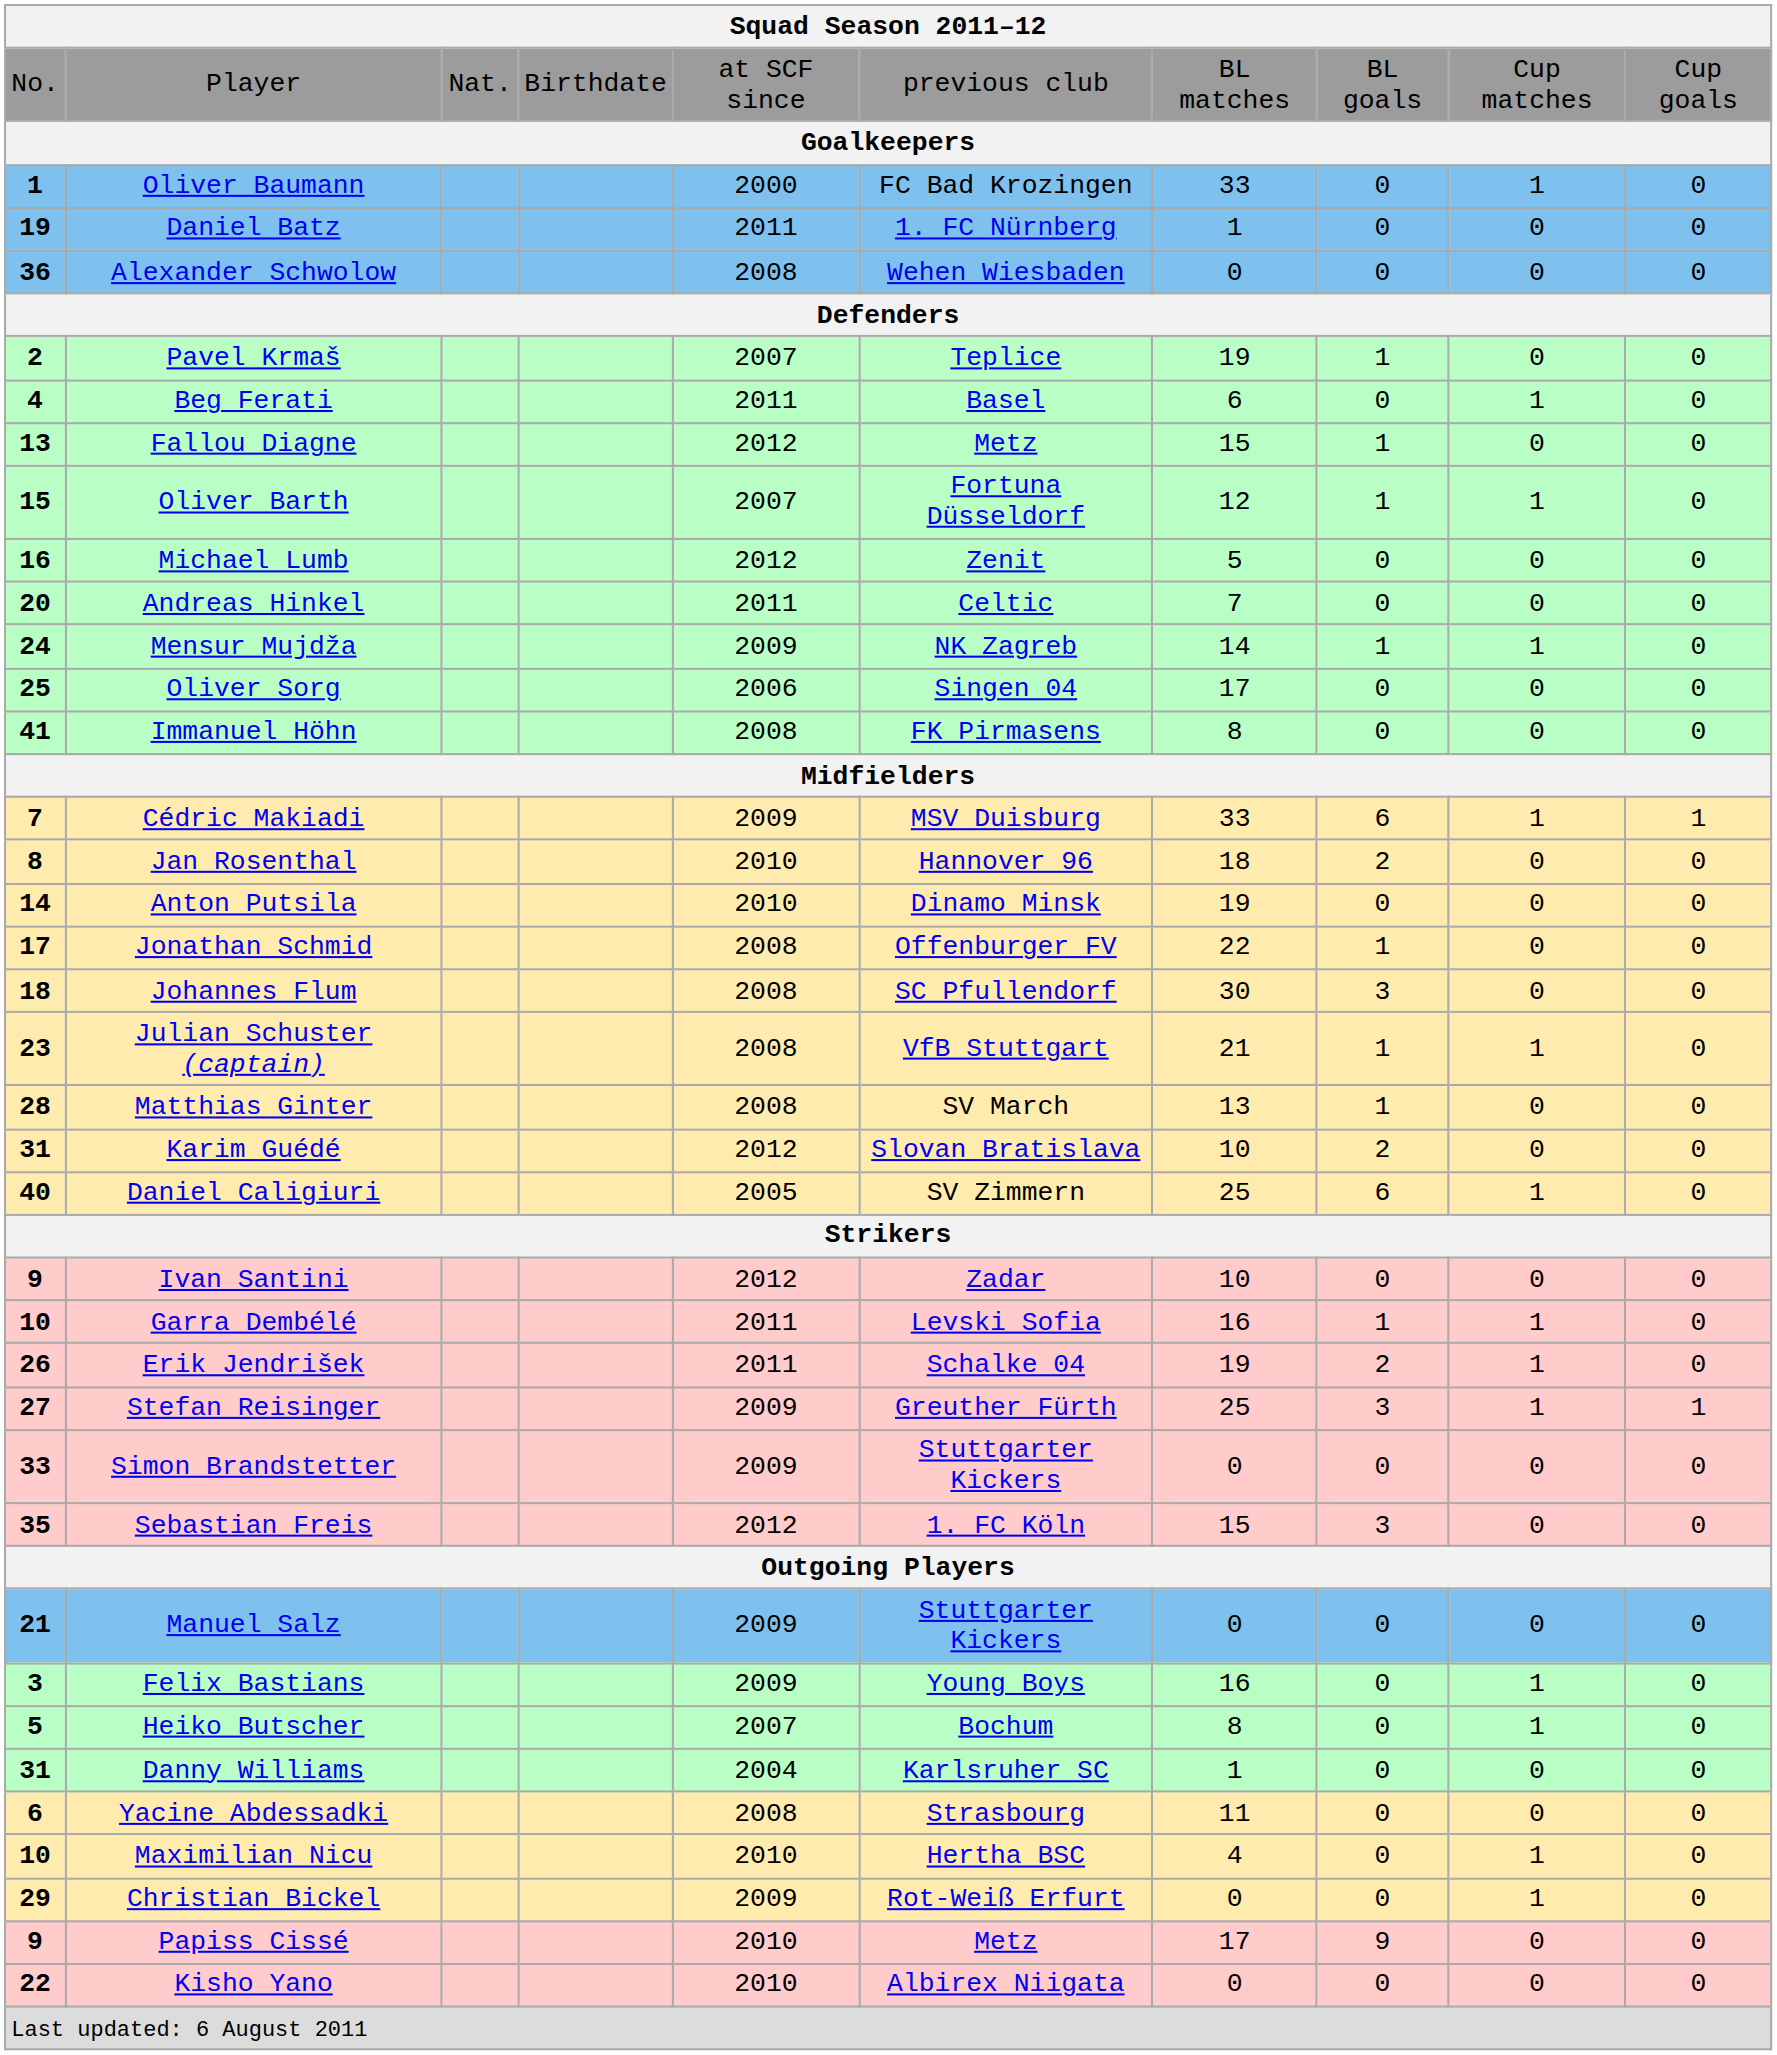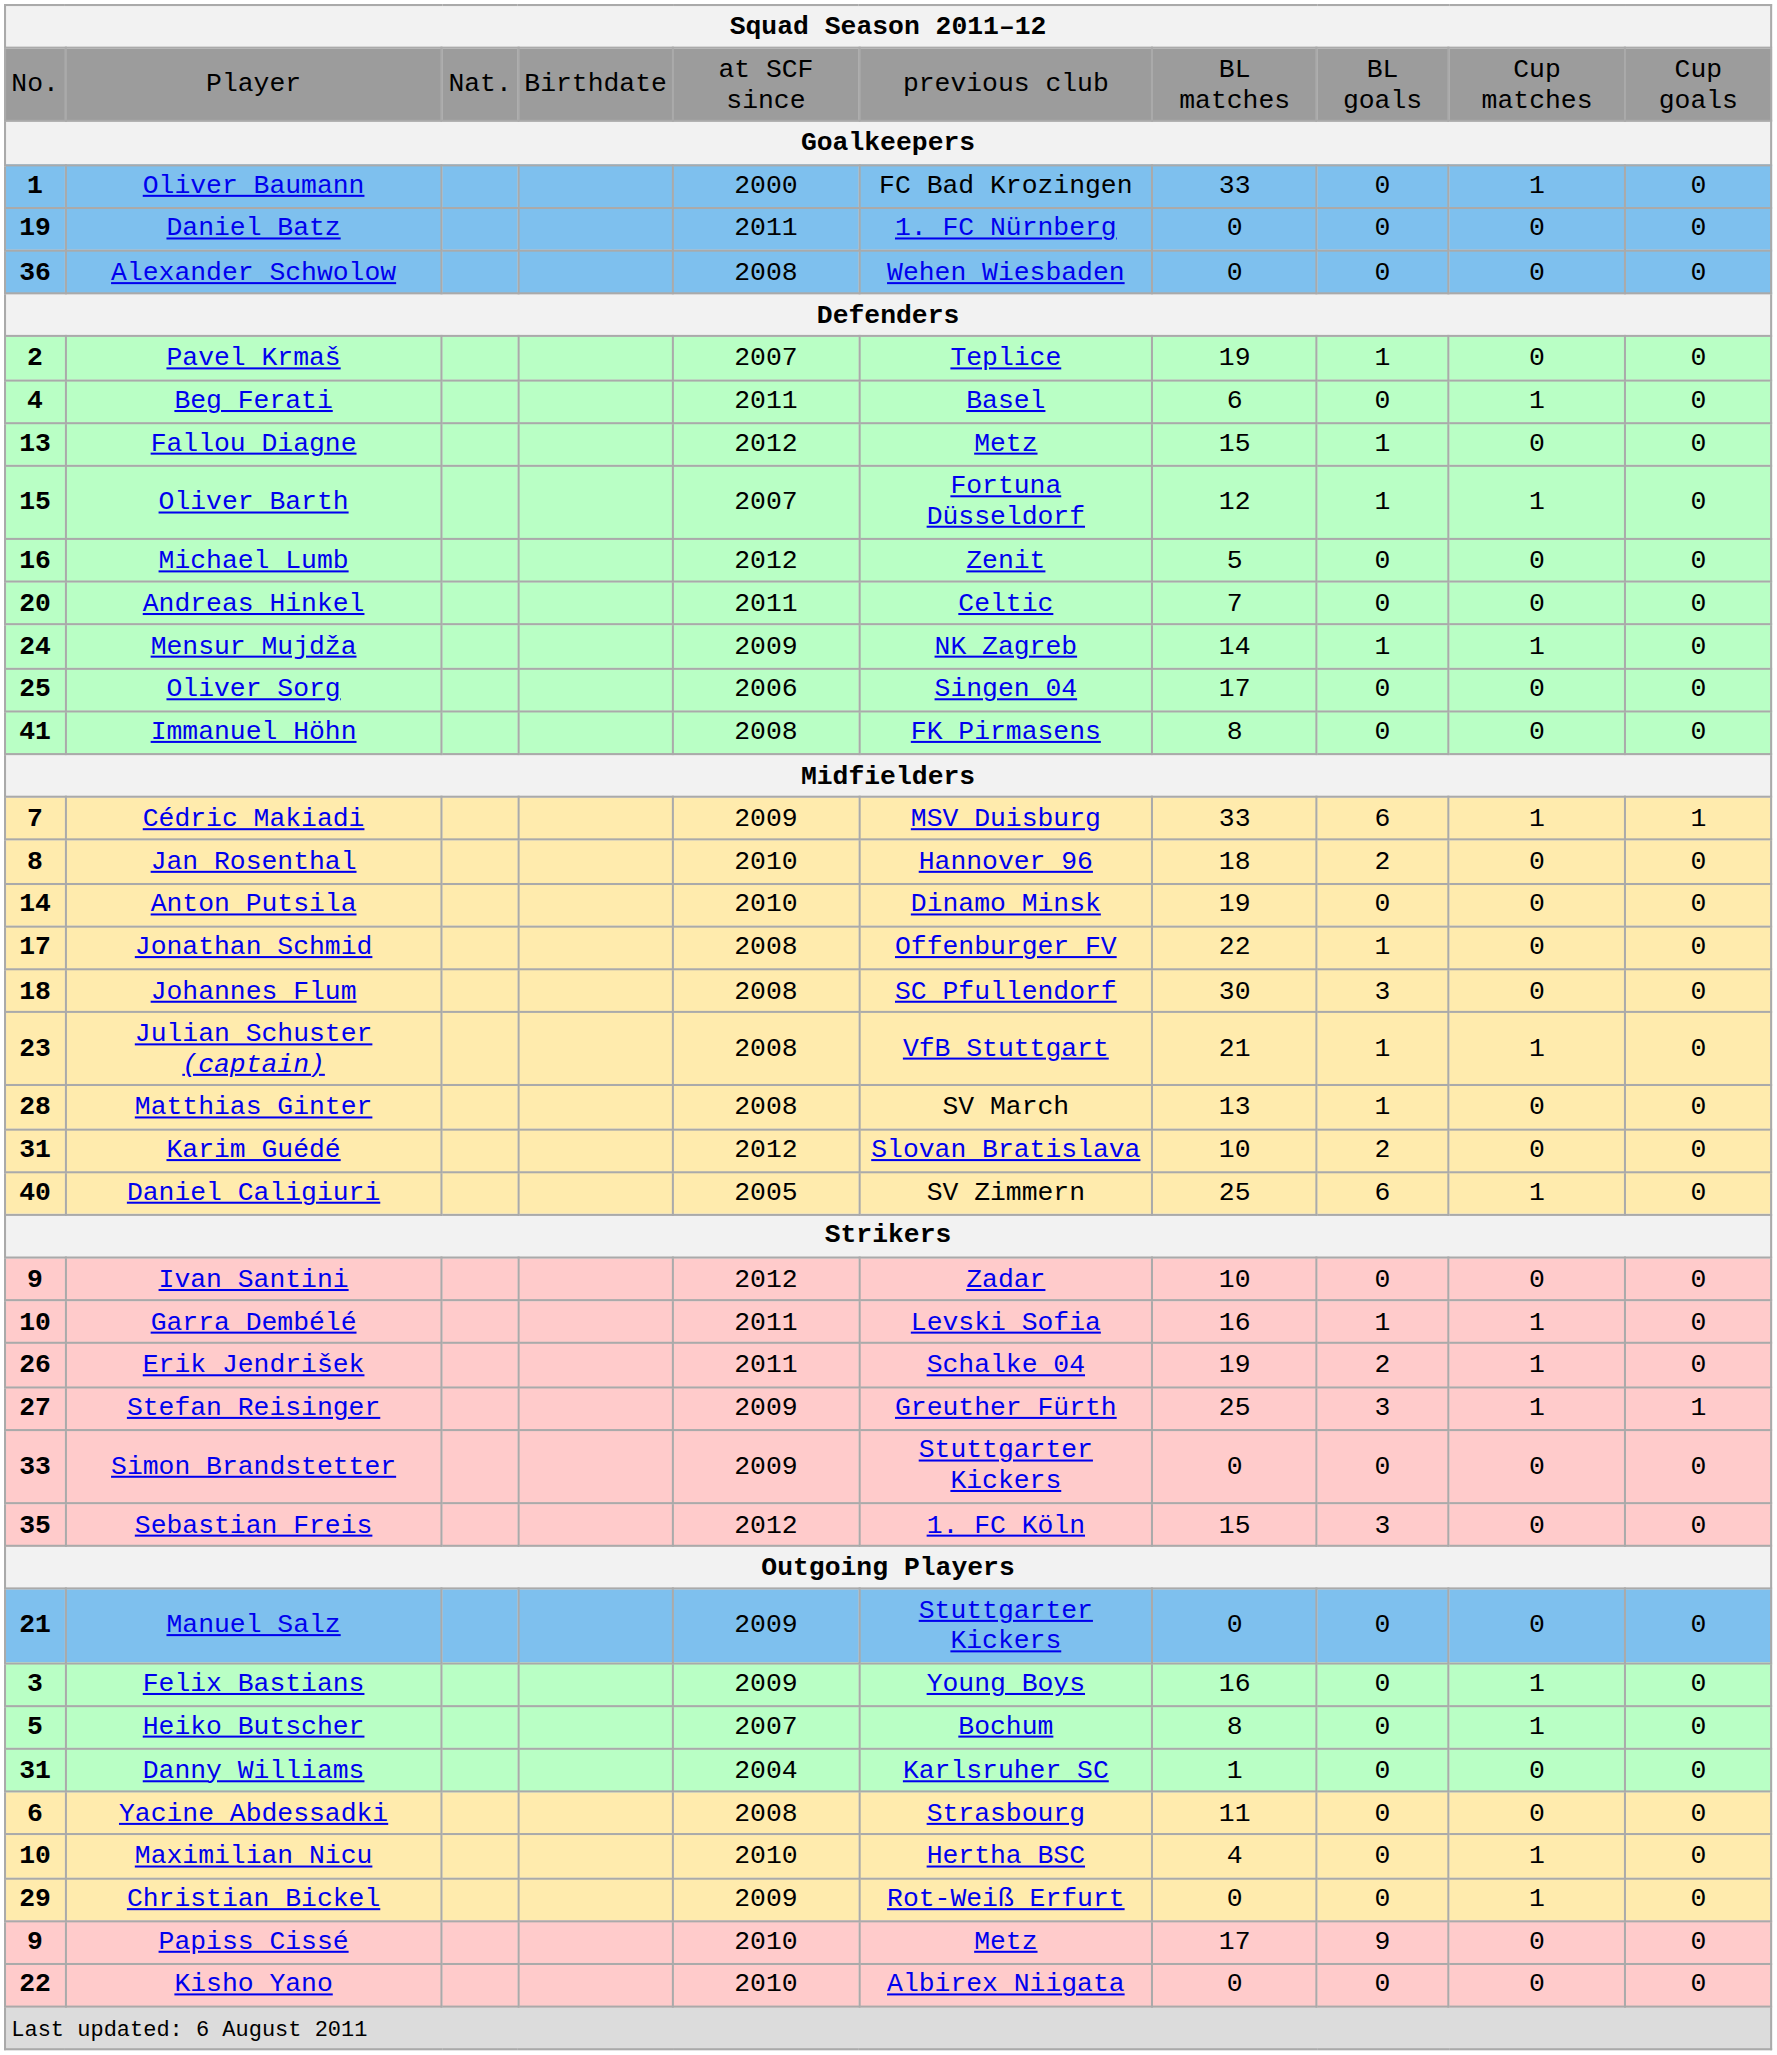Daniel Batz | column 7: 1 -> 0
